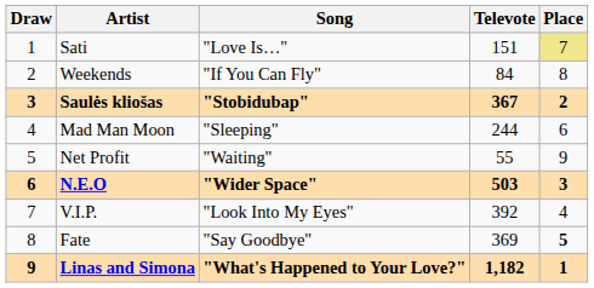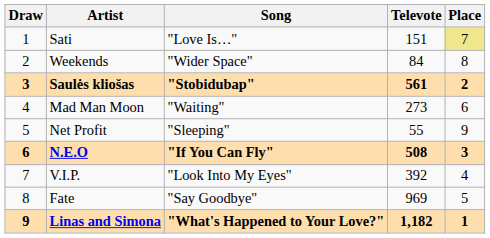Weekends | Song: "If You Can Fly" -> "Wider Space"
Saulės kliošas | Televote: 367 -> 561
Mad Man Moon | Song: "Sleeping" -> "Waiting"
Mad Man Moon | Televote: 244 -> 273
Net Profit | Song: "Waiting" -> "Sleeping"
N.E.O | Song: "Wider Space" -> "If You Can Fly"
N.E.O | Televote: 503 -> 508
Fate | Televote: 369 -> 969
Fate | Place: bold -> normal
